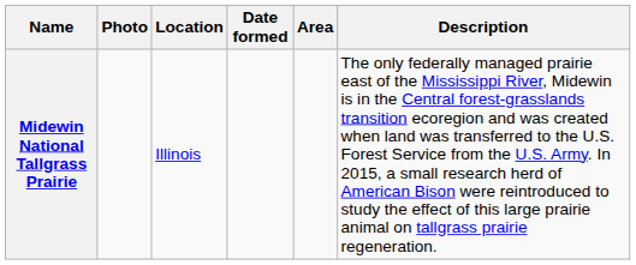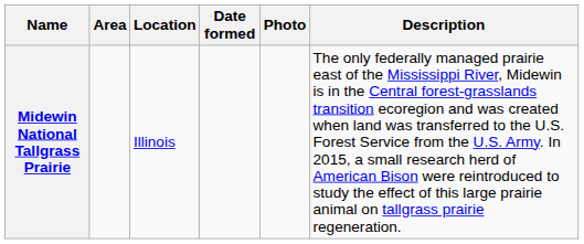columns swapped: Photo <-> Area
